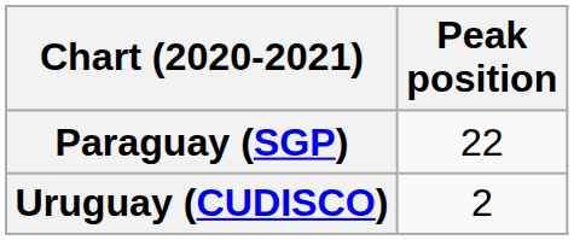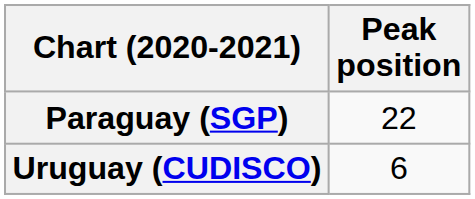Uruguay (CUDISCO) | Peak position: 2 -> 6
